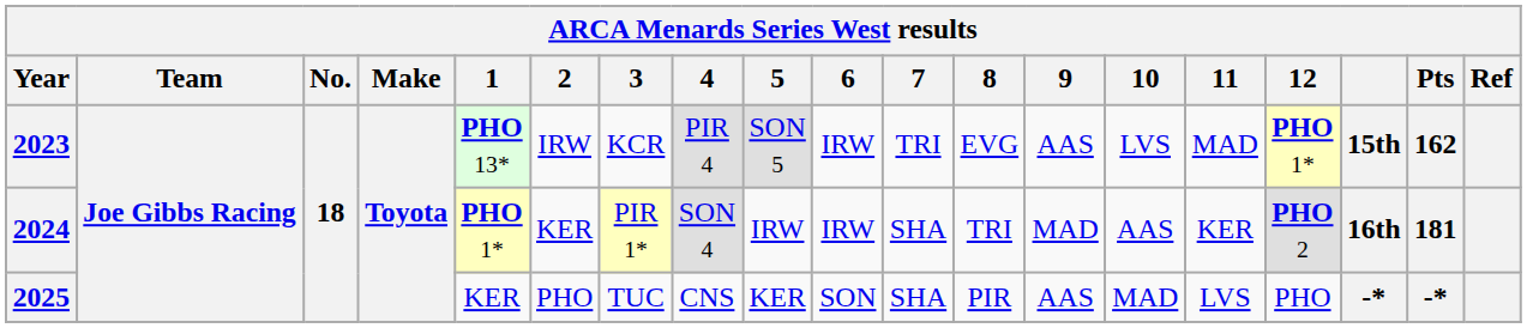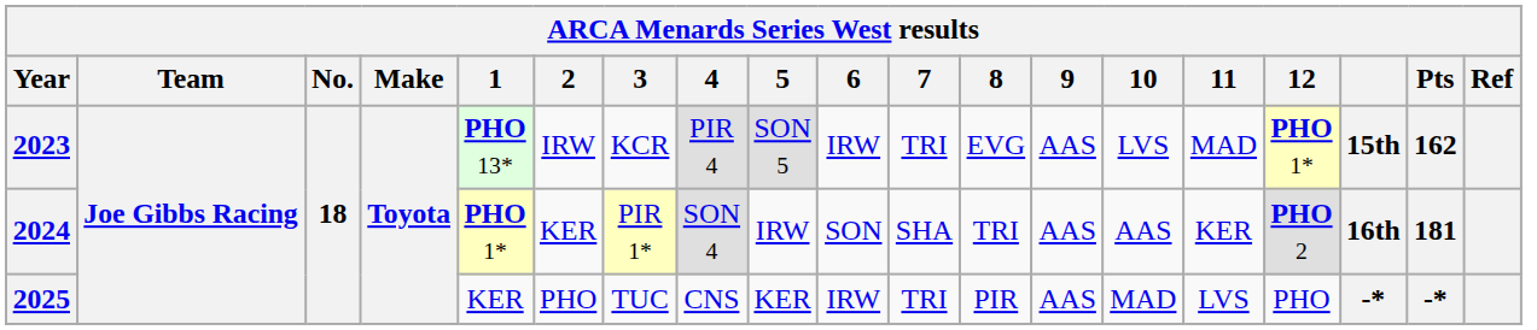2024 | 6: IRW -> SON
2024 | 9: MAD -> AAS
2025 | 6: SON -> IRW
2025 | 7: SHA -> TRI
